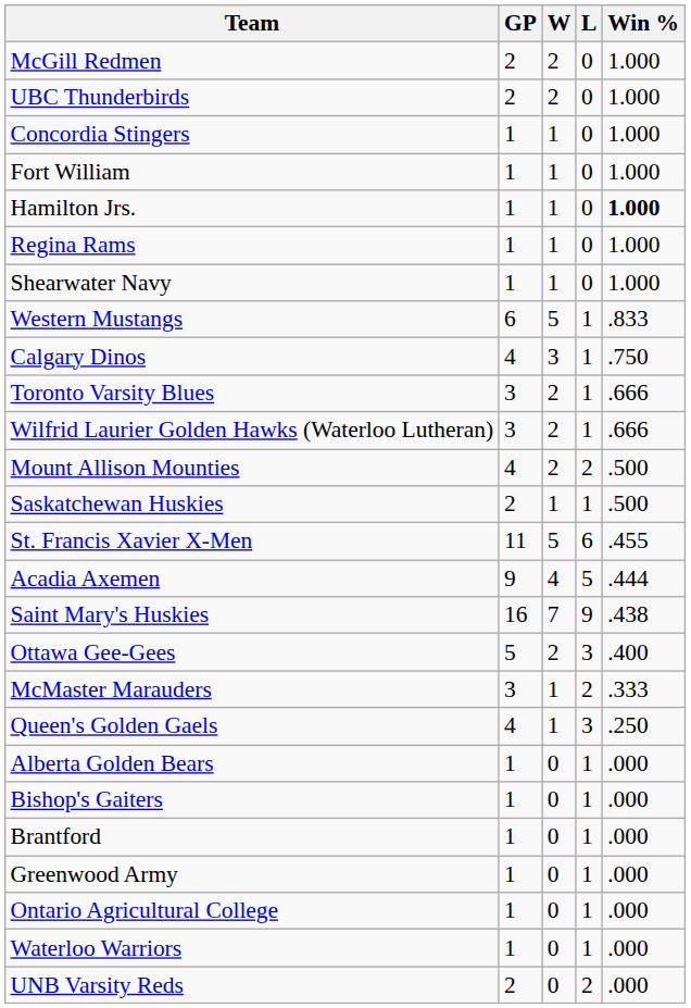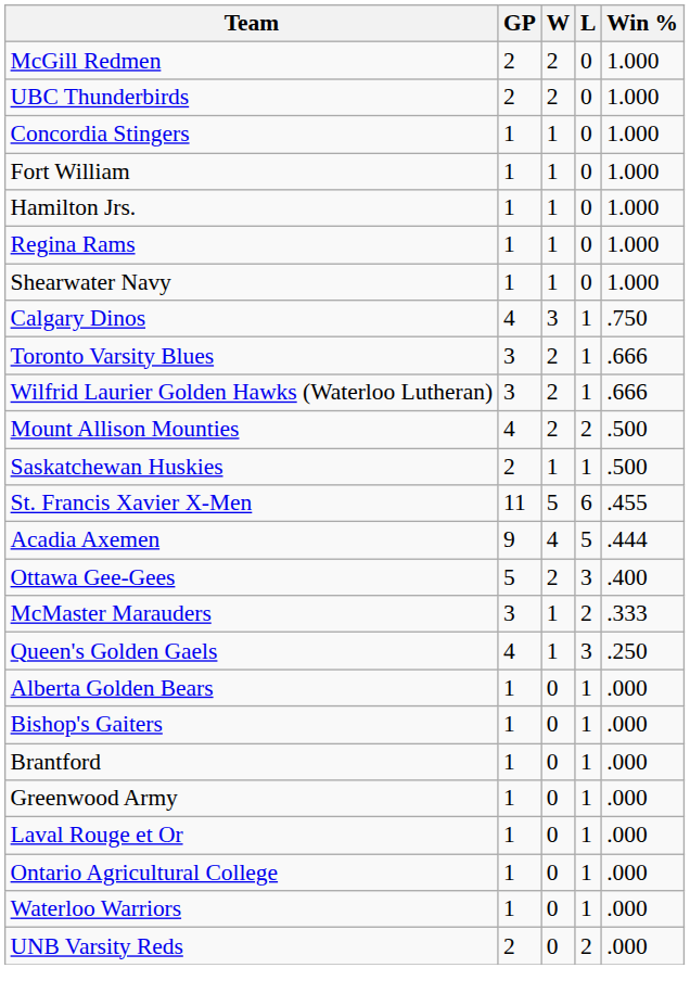Hamilton Jrs. | Win %: bold -> normal
- row: Western Mustangs | 6 | 5 | 1 | .833
- row: Saint Mary's Huskies | 16 | 7 | 9 | .438
+ row: Laval Rouge et Or | 1 | 0 | 1 | .000
